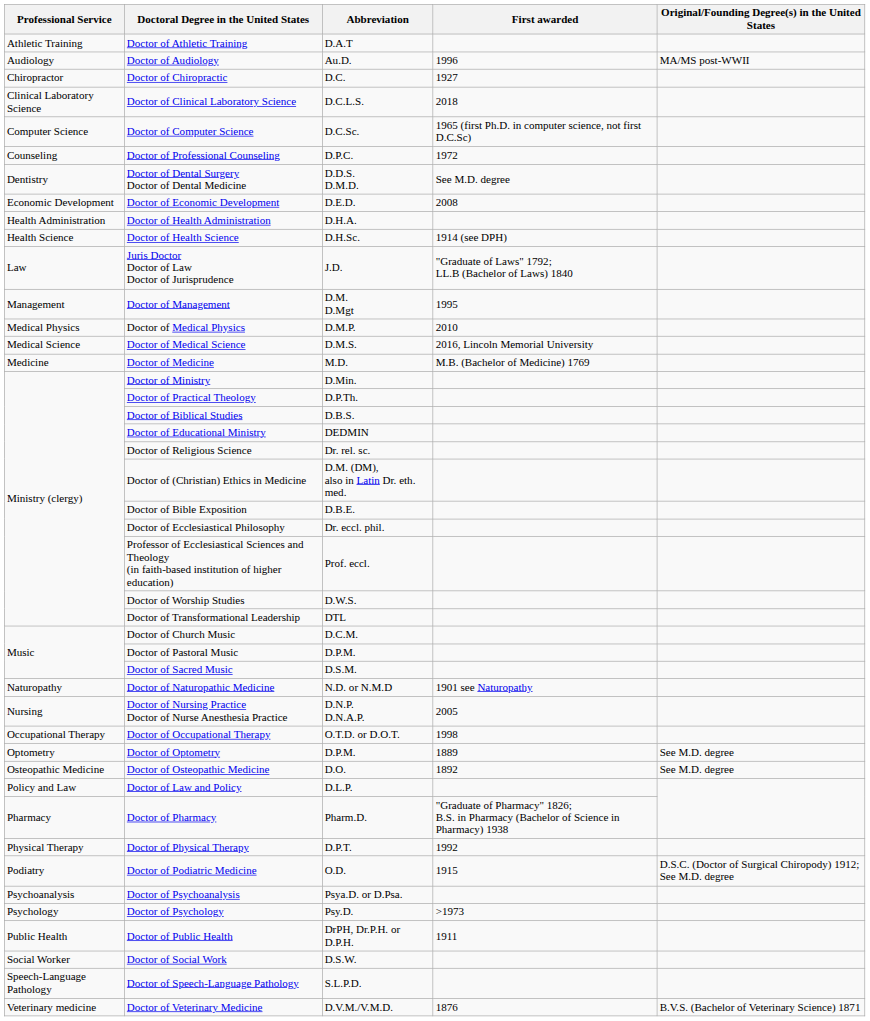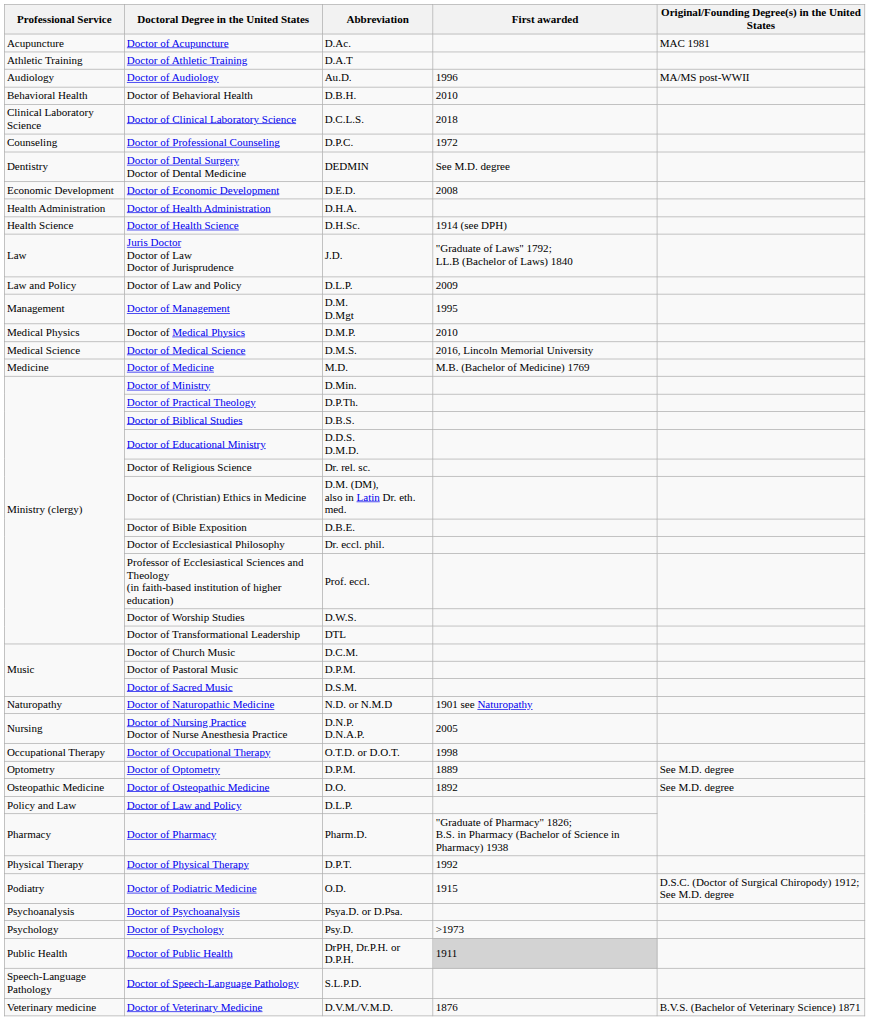+ row: Acupuncture | Doctor of Acupuncture | D.Ac. | MAC 1981
+ row: Behavioral Health | Doctor of Behavioral Health | D.B.H. | 2010
- row: Chiropractor | Doctor of Chiropractic | D.C. | 1927
- row: Computer Science | Doctor of Computer Science | D.C.Sc. | 1965 (first Ph.D. in computer science, not first D.C.Sc)
Doctor of Dental Surgery Doctor of Dental Medicine | Abbreviation: D.D.S. D.M.D. -> DEDMIN
+ row: Law and Policy | Doctor of Law and Policy | D.L.P. | 2009
Doctor of Educational Ministry | Abbreviation: DEDMIN -> D.D.S. D.M.D.
Doctor of Public Health | First awarded: no background -> lightgrey background
- row: Social Worker | Doctor of Social Work | D.S.W.
